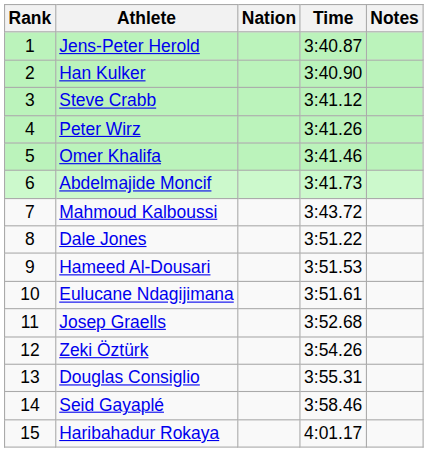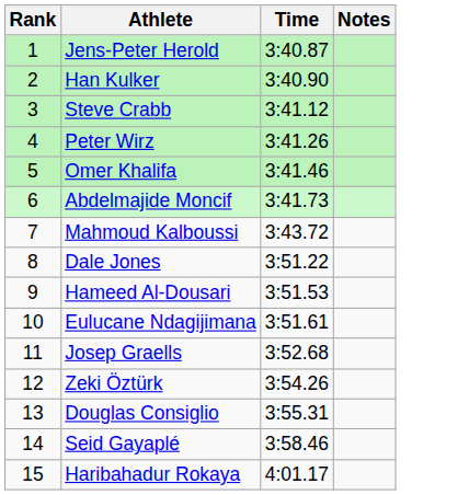- column: Nation
